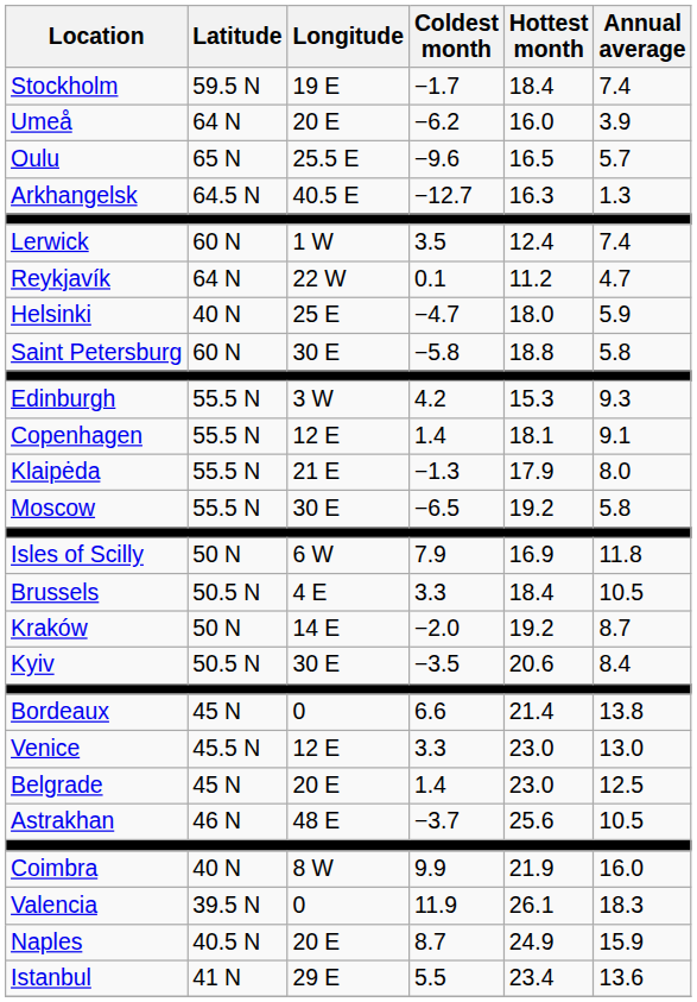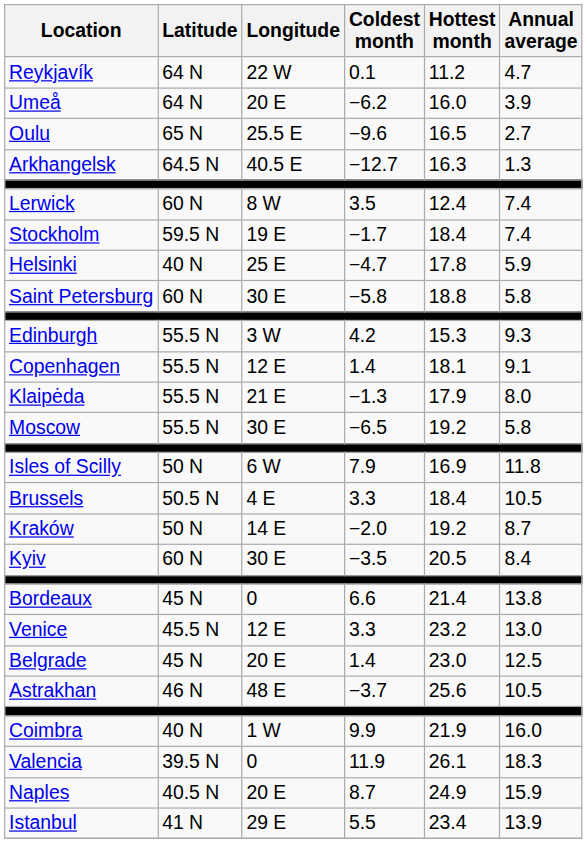rows swapped: Reykjavík <-> Stockholm
Oulu | Annual average: 5.7 -> 2.7
Lerwick | Longitude: 1 W -> 8 W
Helsinki | Hottest month: 18.0 -> 17.8
Kyiv | Latitude: 50.5 N -> 60 N
Kyiv | Hottest month: 20.6 -> 20.5
Venice | Hottest month: 23.0 -> 23.2
Coimbra | Longitude: 8 W -> 1 W
Istanbul | Annual average: 13.6 -> 13.9
